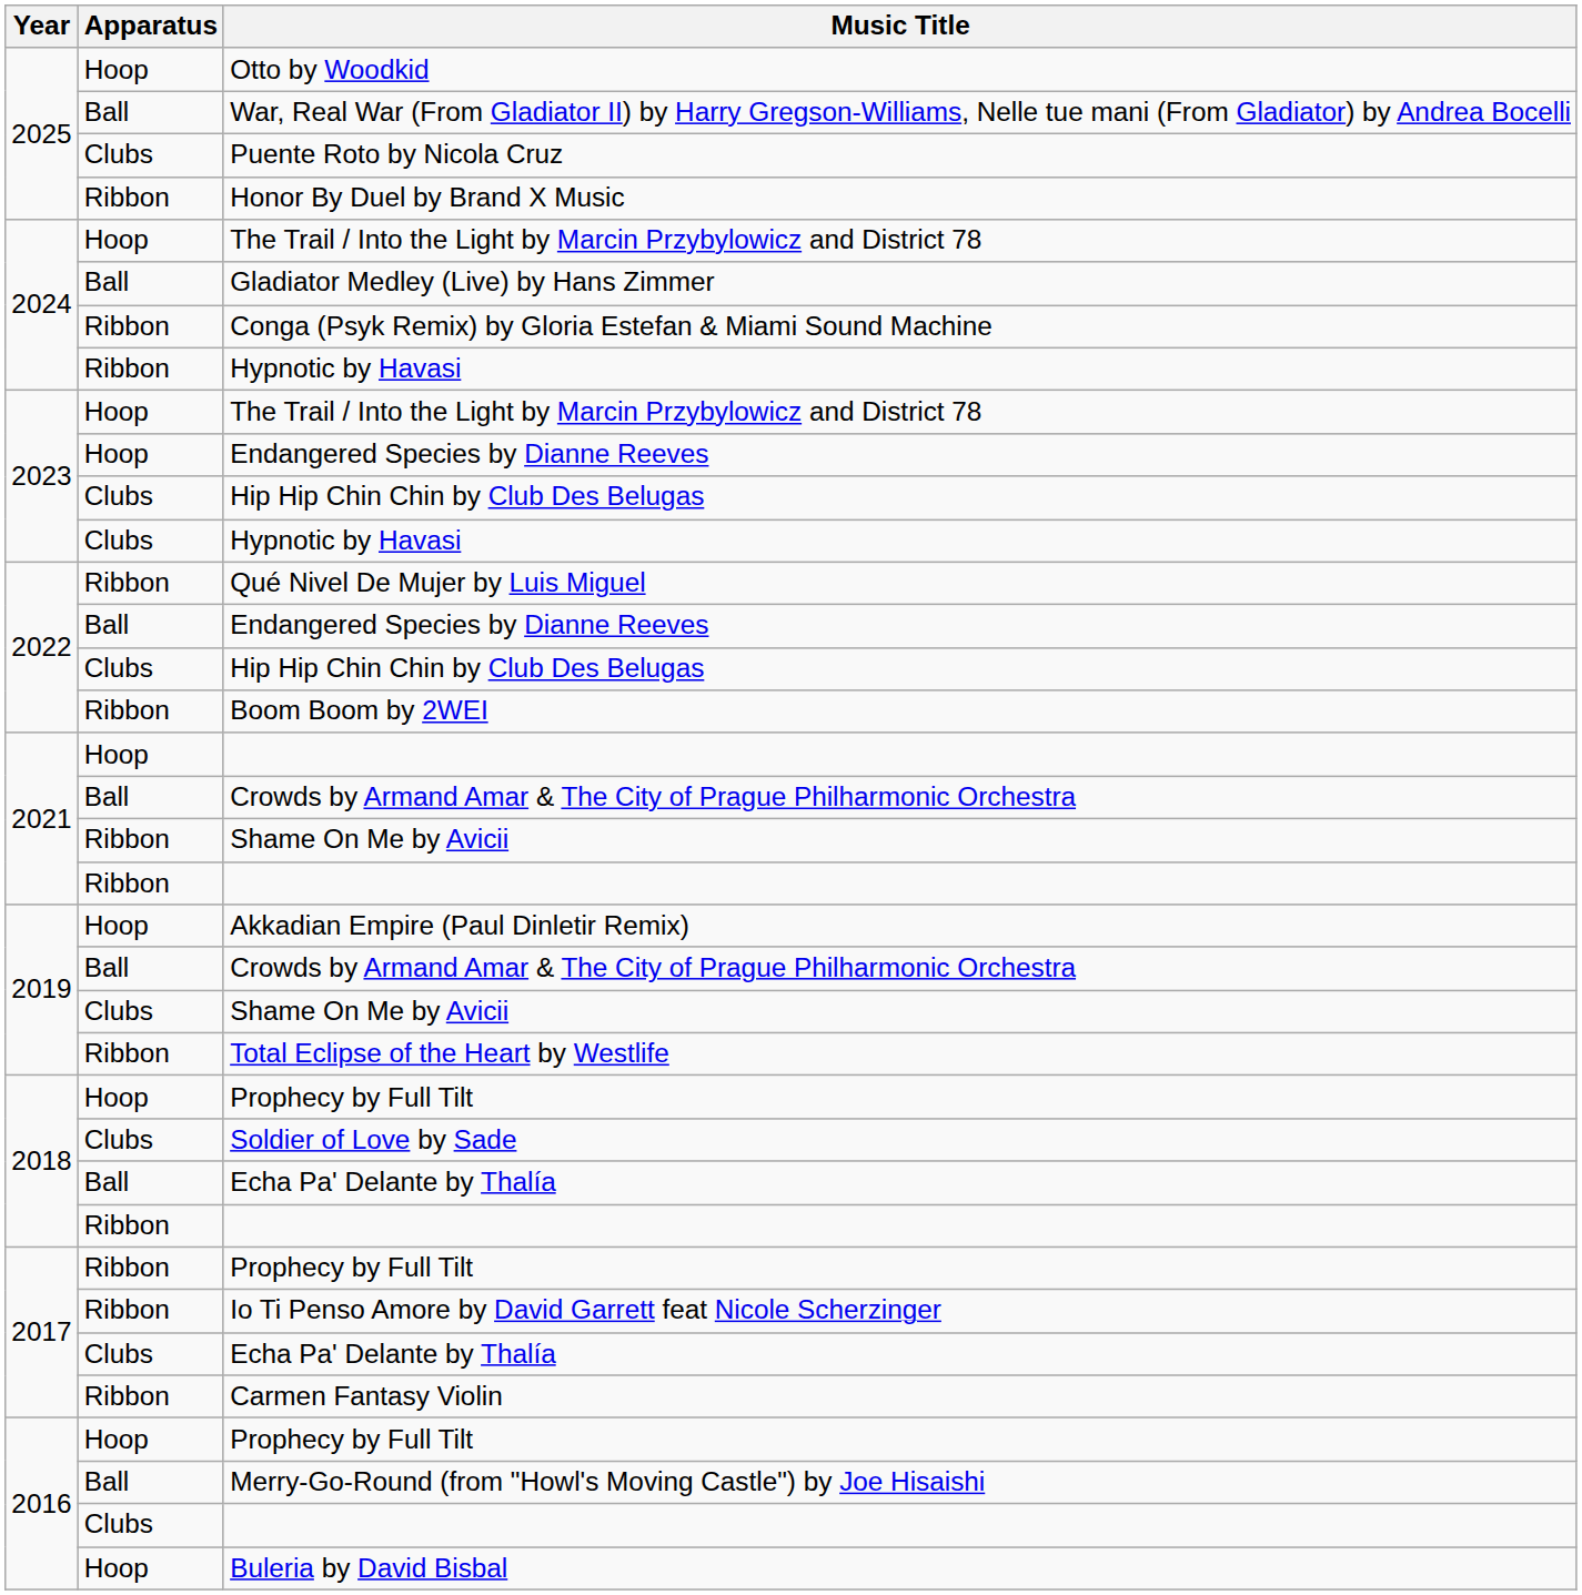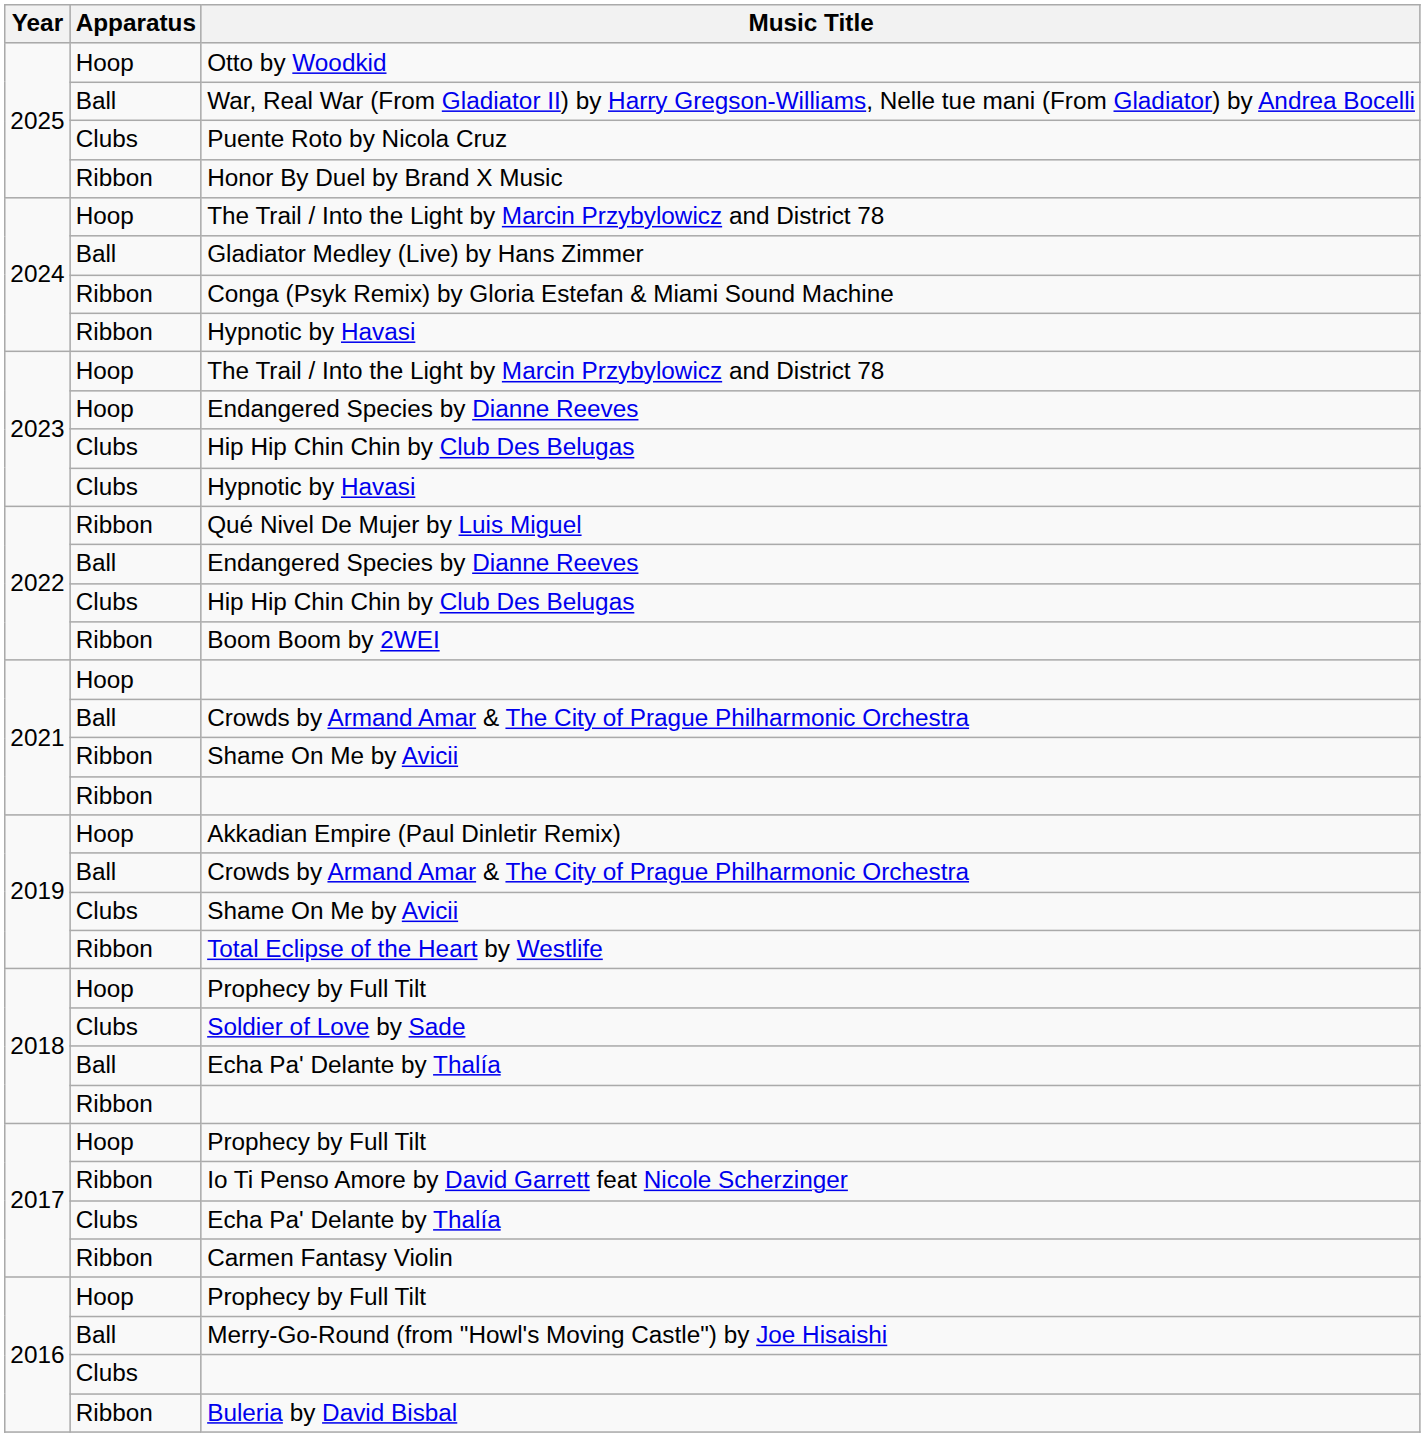2017 / Prophecy by Full Tilt | Apparatus: Ribbon -> Hoop
Buleria by David Bisbal | Apparatus: Hoop -> Ribbon
